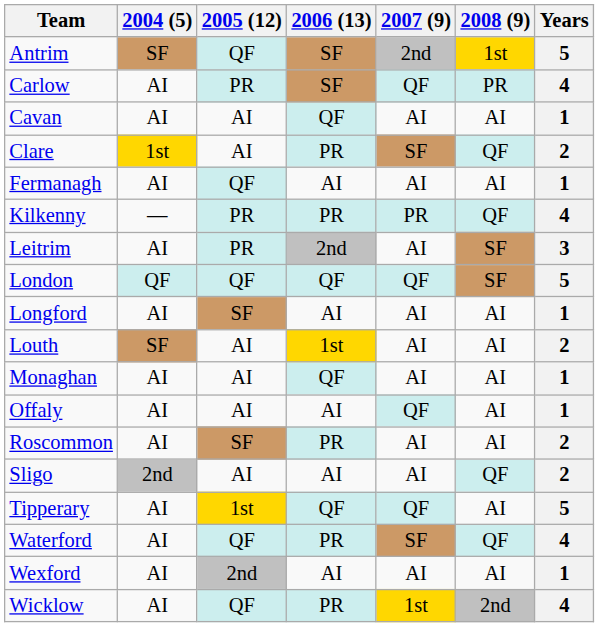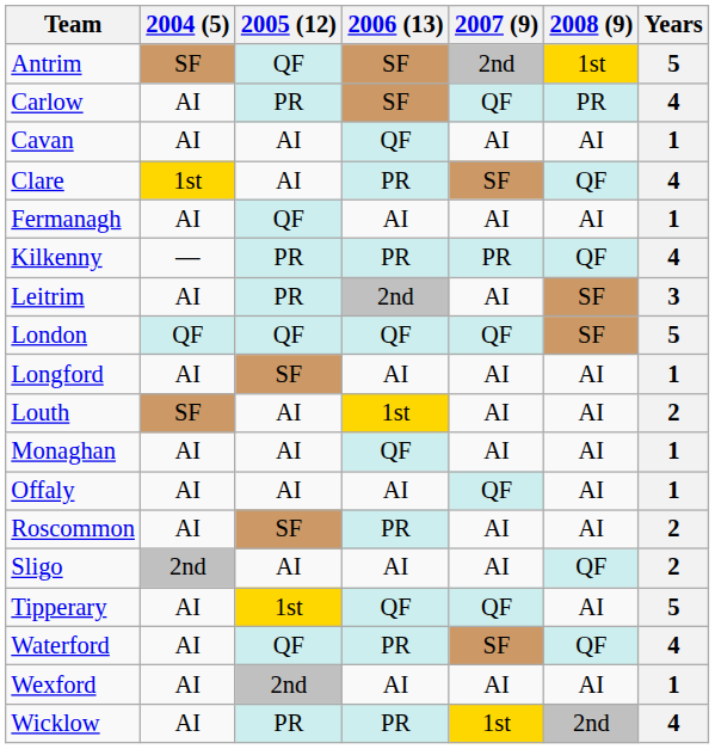Clare | Years: 2 -> 4
Wicklow | 2005 (12): QF -> PR
